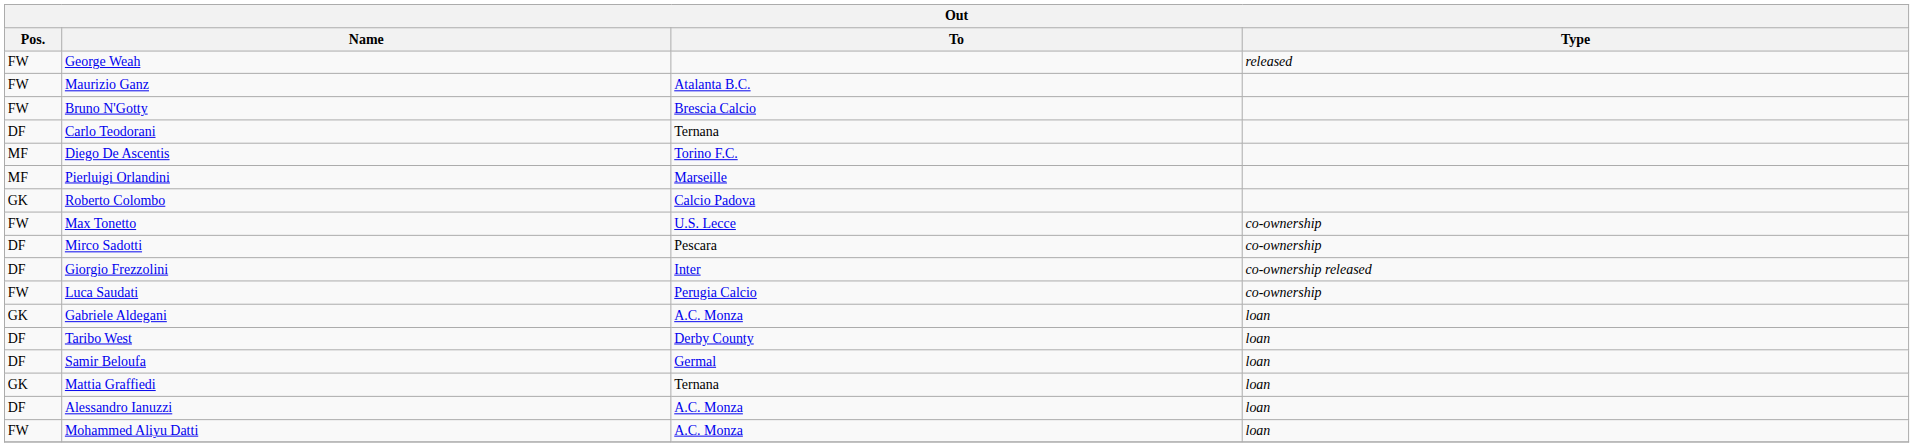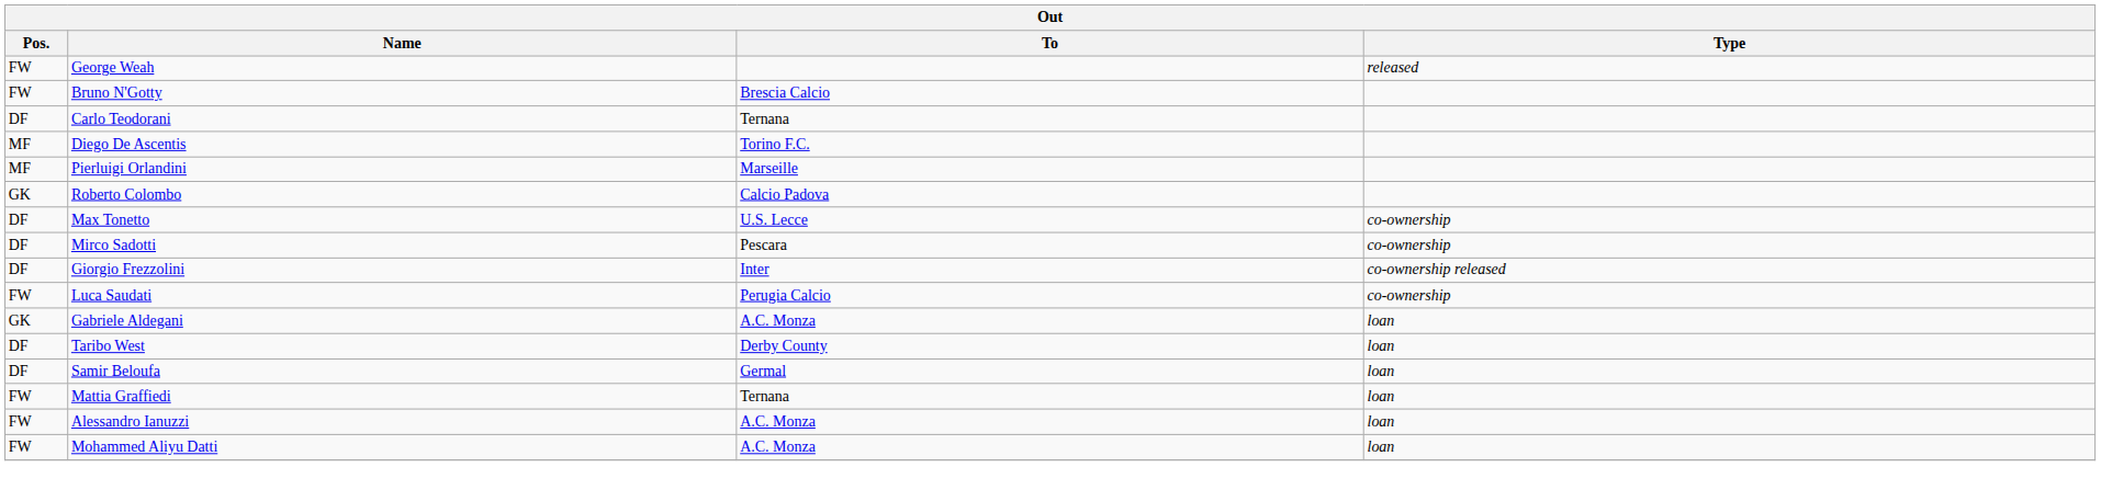- row: FW | Maurizio Ganz | Atalanta B.C.
Max Tonetto | Pos.: FW -> DF
Mattia Graffiedi | Pos.: GK -> FW
Alessandro Ianuzzi | Pos.: DF -> FW
